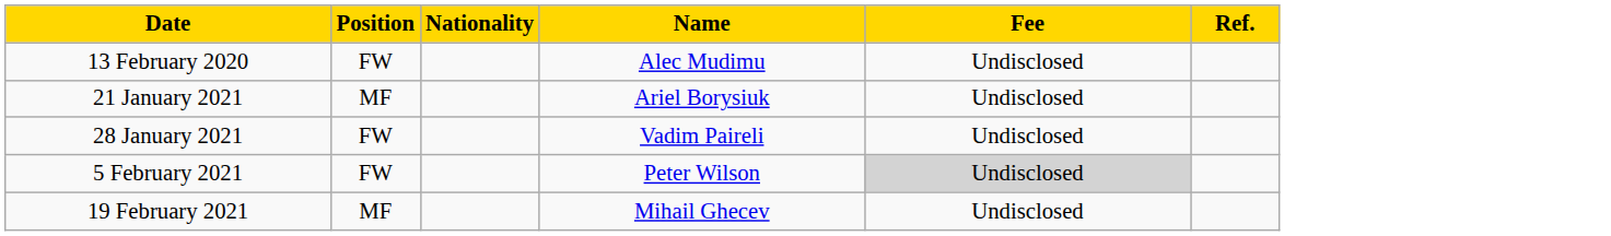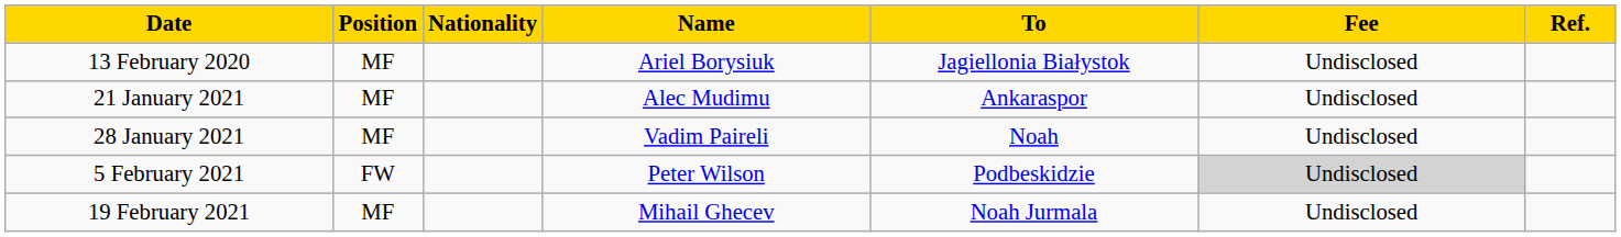+ column: To | Jagiellonia Białystok | Ankaraspor | Noah | Podbeskidzie | Noah Jurmala
13 February 2020 | Position: FW -> MF
13 February 2020 | Name: Alec Mudimu -> Ariel Borysiuk
21 January 2021 | Name: Ariel Borysiuk -> Alec Mudimu
28 January 2021 | Position: FW -> MF
